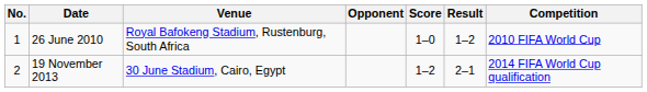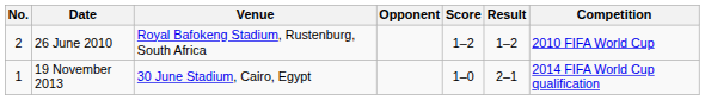26 June 2010 | No.: 1 -> 2
26 June 2010 | Score: 1–0 -> 1–2
19 November 2013 | No.: 2 -> 1
19 November 2013 | Score: 1–2 -> 1–0
